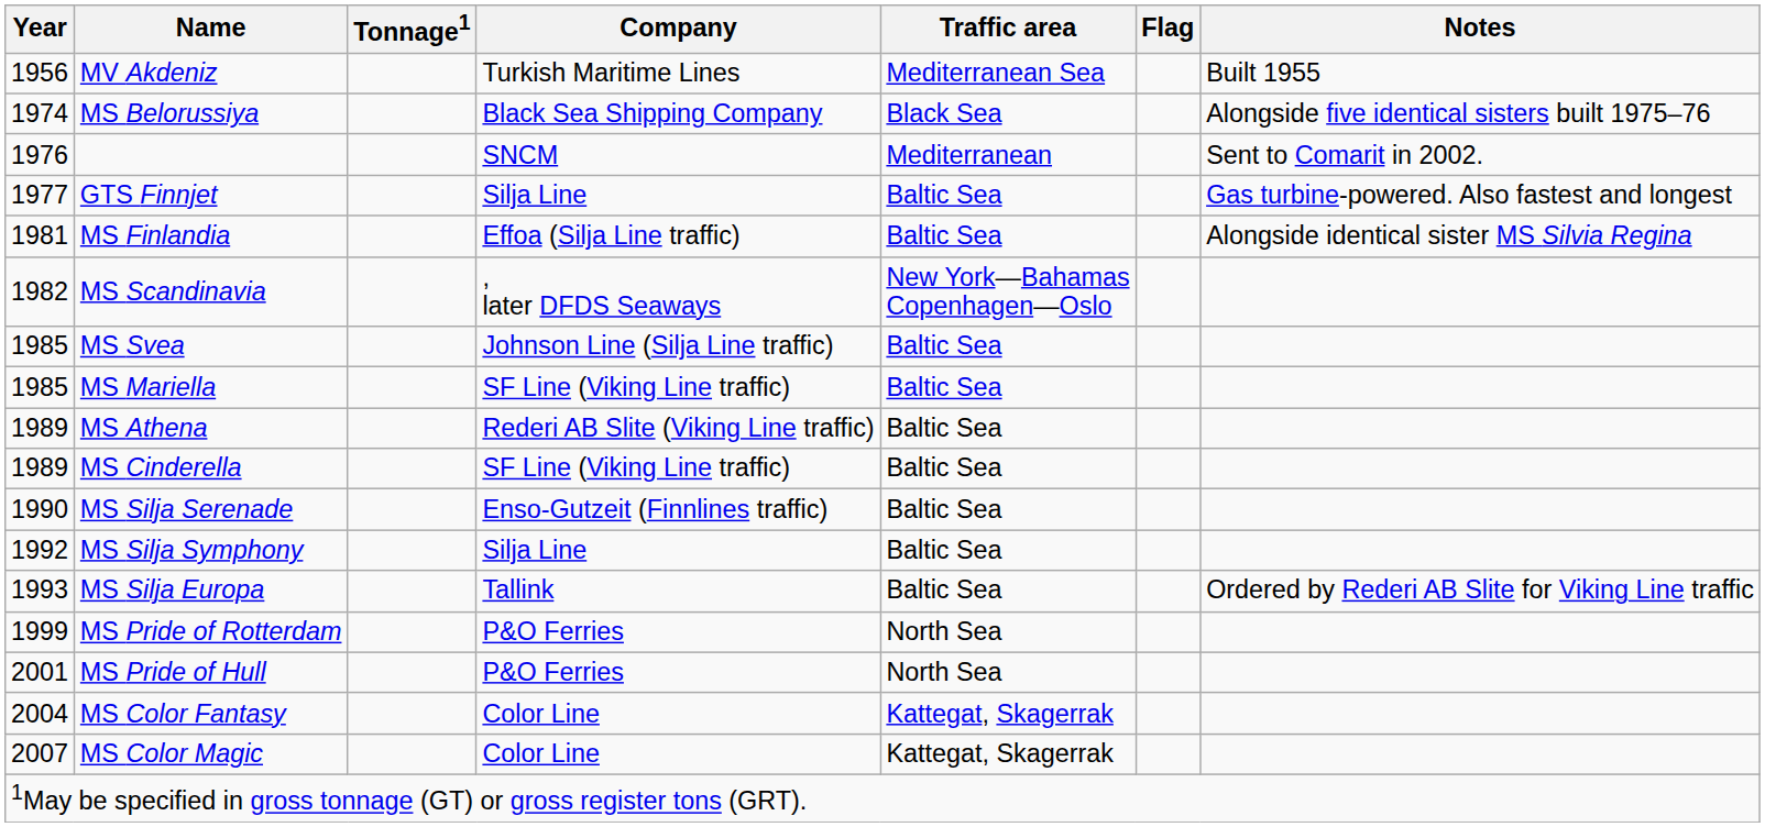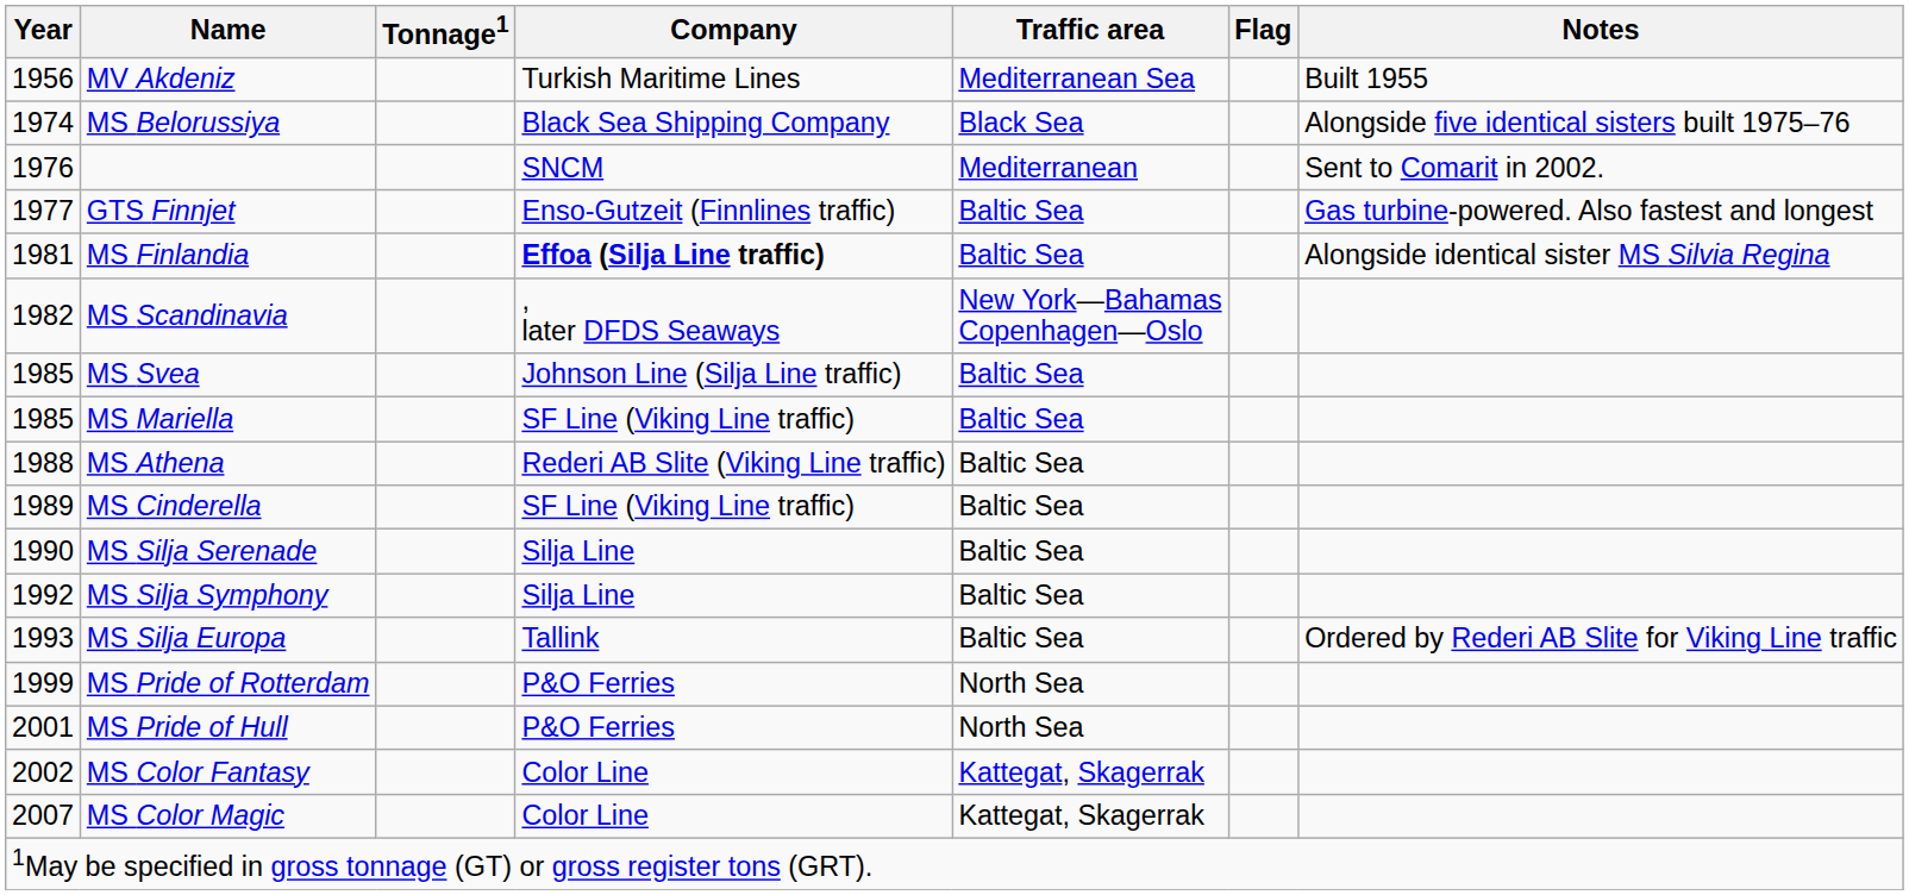GTS Finnjet | Company: Silja Line -> Enso-Gutzeit (Finnlines traffic)
MS Finlandia | Company: normal -> bold
MS Athena | Year: 1989 -> 1988
MS Silja Serenade | Company: Enso-Gutzeit (Finnlines traffic) -> Silja Line
MS Color Fantasy | Year: 2004 -> 2002
